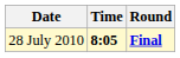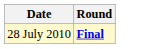- column: Time | 8:05
